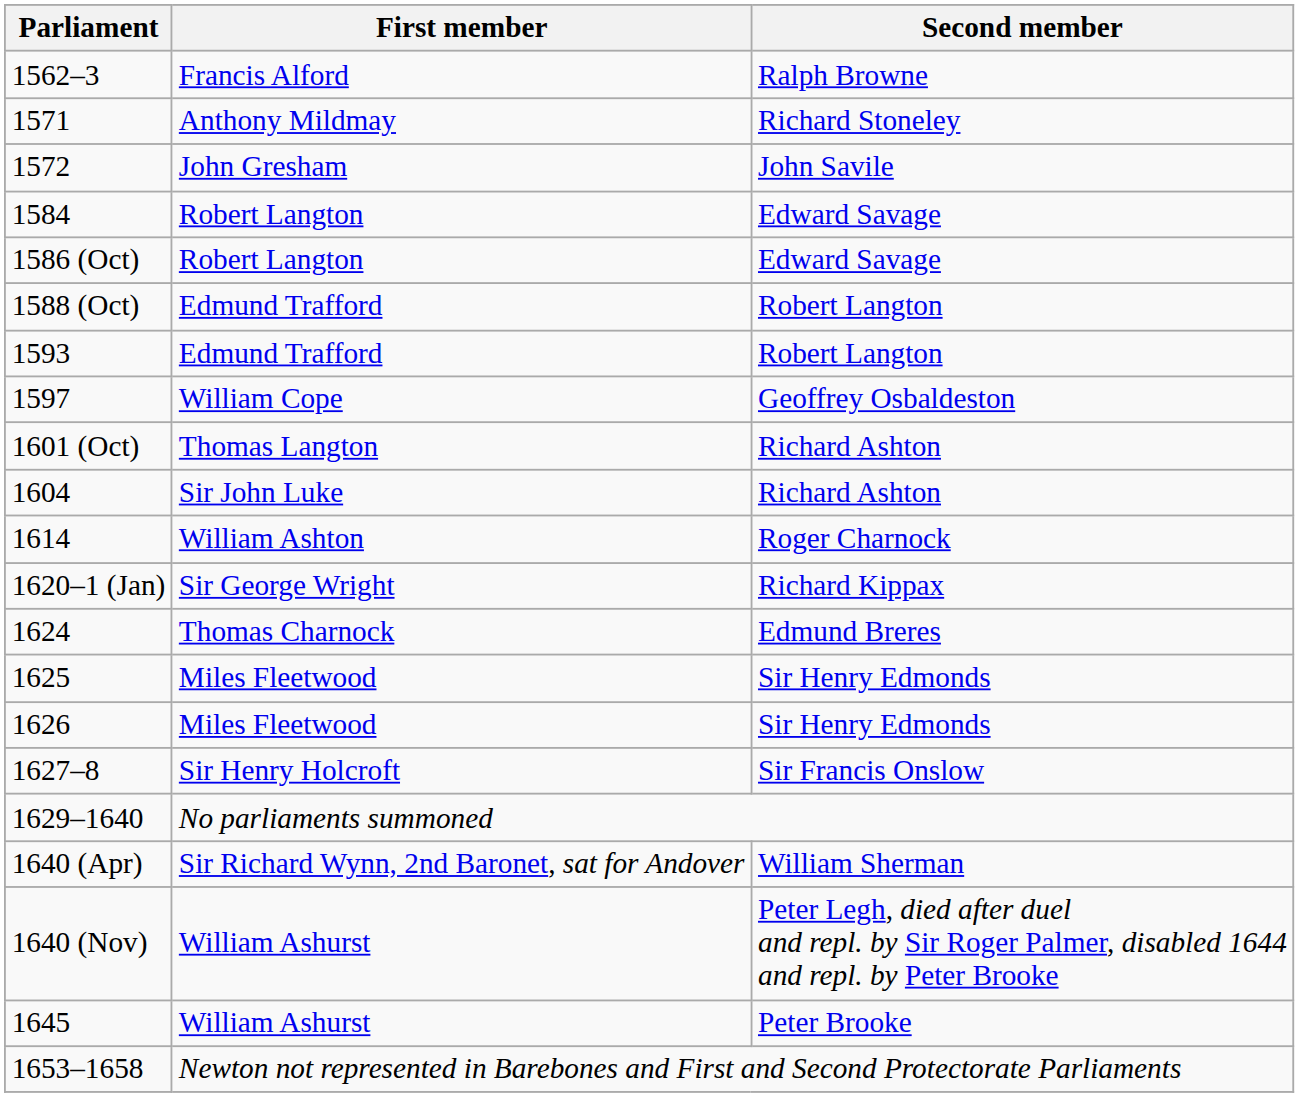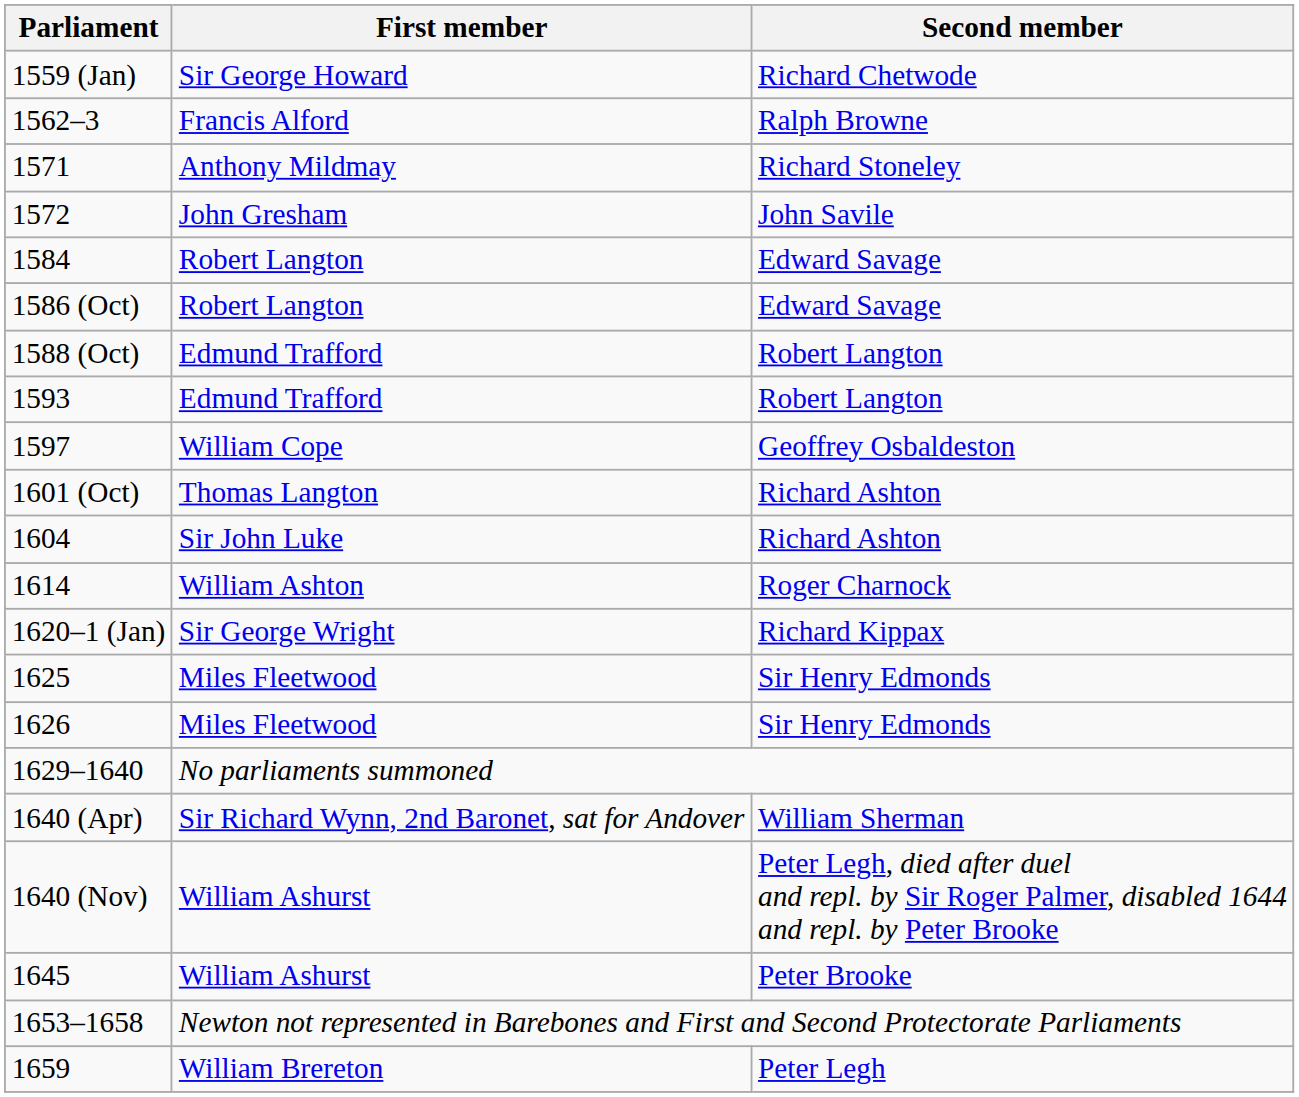+ row: 1559 (Jan) | Sir George Howard | Richard Chetwode
- row: 1624 | Thomas Charnock | Edmund Breres
- row: 1627–8 | Sir Henry Holcroft | Sir Francis Onslow
+ row: 1659 | William Brereton | Peter Legh
